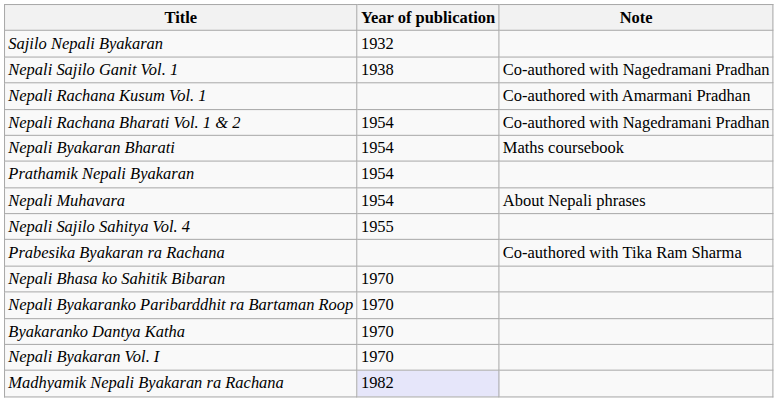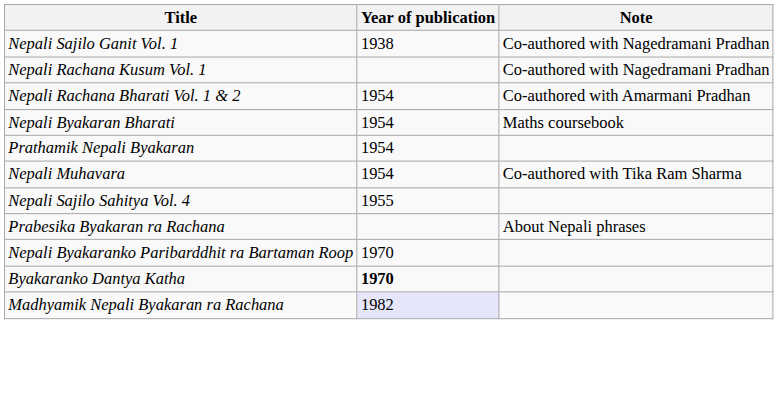- row: Sajilo Nepali Byakaran | 1932
Nepali Rachana Kusum Vol. 1 | Note: Co-authored with Amarmani Pradhan -> Co-authored with Nagedramani Pradhan
Nepali Rachana Bharati Vol. 1 & 2 | Note: Co-authored with Nagedramani Pradhan -> Co-authored with Amarmani Pradhan
Nepali Muhavara | Note: About Nepali phrases -> Co-authored with Tika Ram Sharma
Prabesika Byakaran ra Rachana | Note: Co-authored with Tika Ram Sharma -> About Nepali phrases
- row: Nepali Bhasa ko Sahitik Bibaran | 1970
Byakaranko Dantya Katha | Year of publication: normal -> bold
- row: Nepali Byakaran Vol. I | 1970
